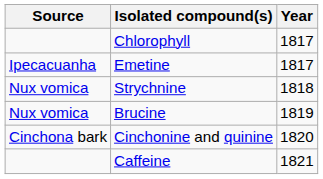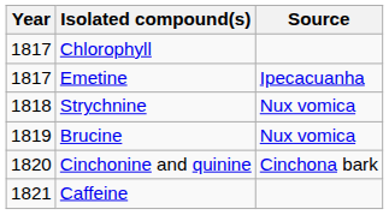columns swapped: Year <-> Source
